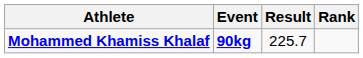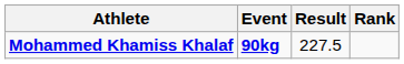Mohammed Khamiss Khalaf | Result: 225.7 -> 227.5
